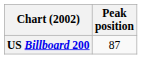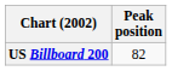US Billboard 200 | Peak position: 87 -> 82
